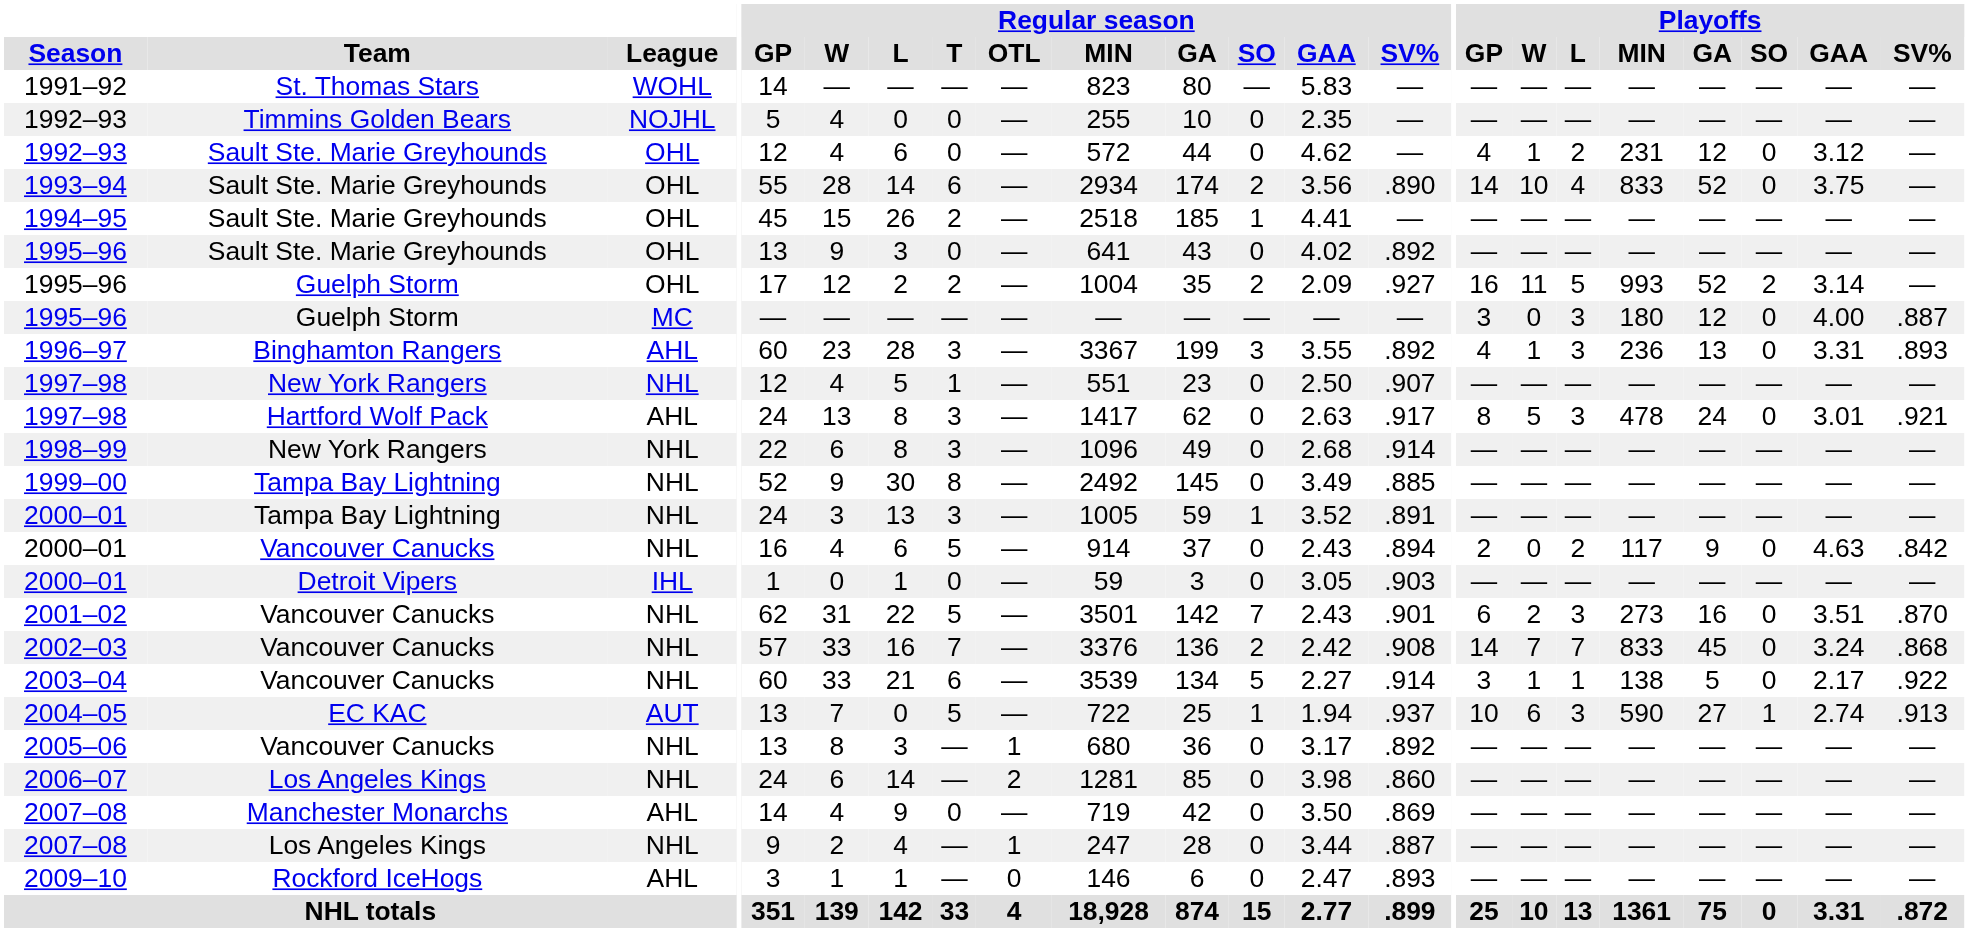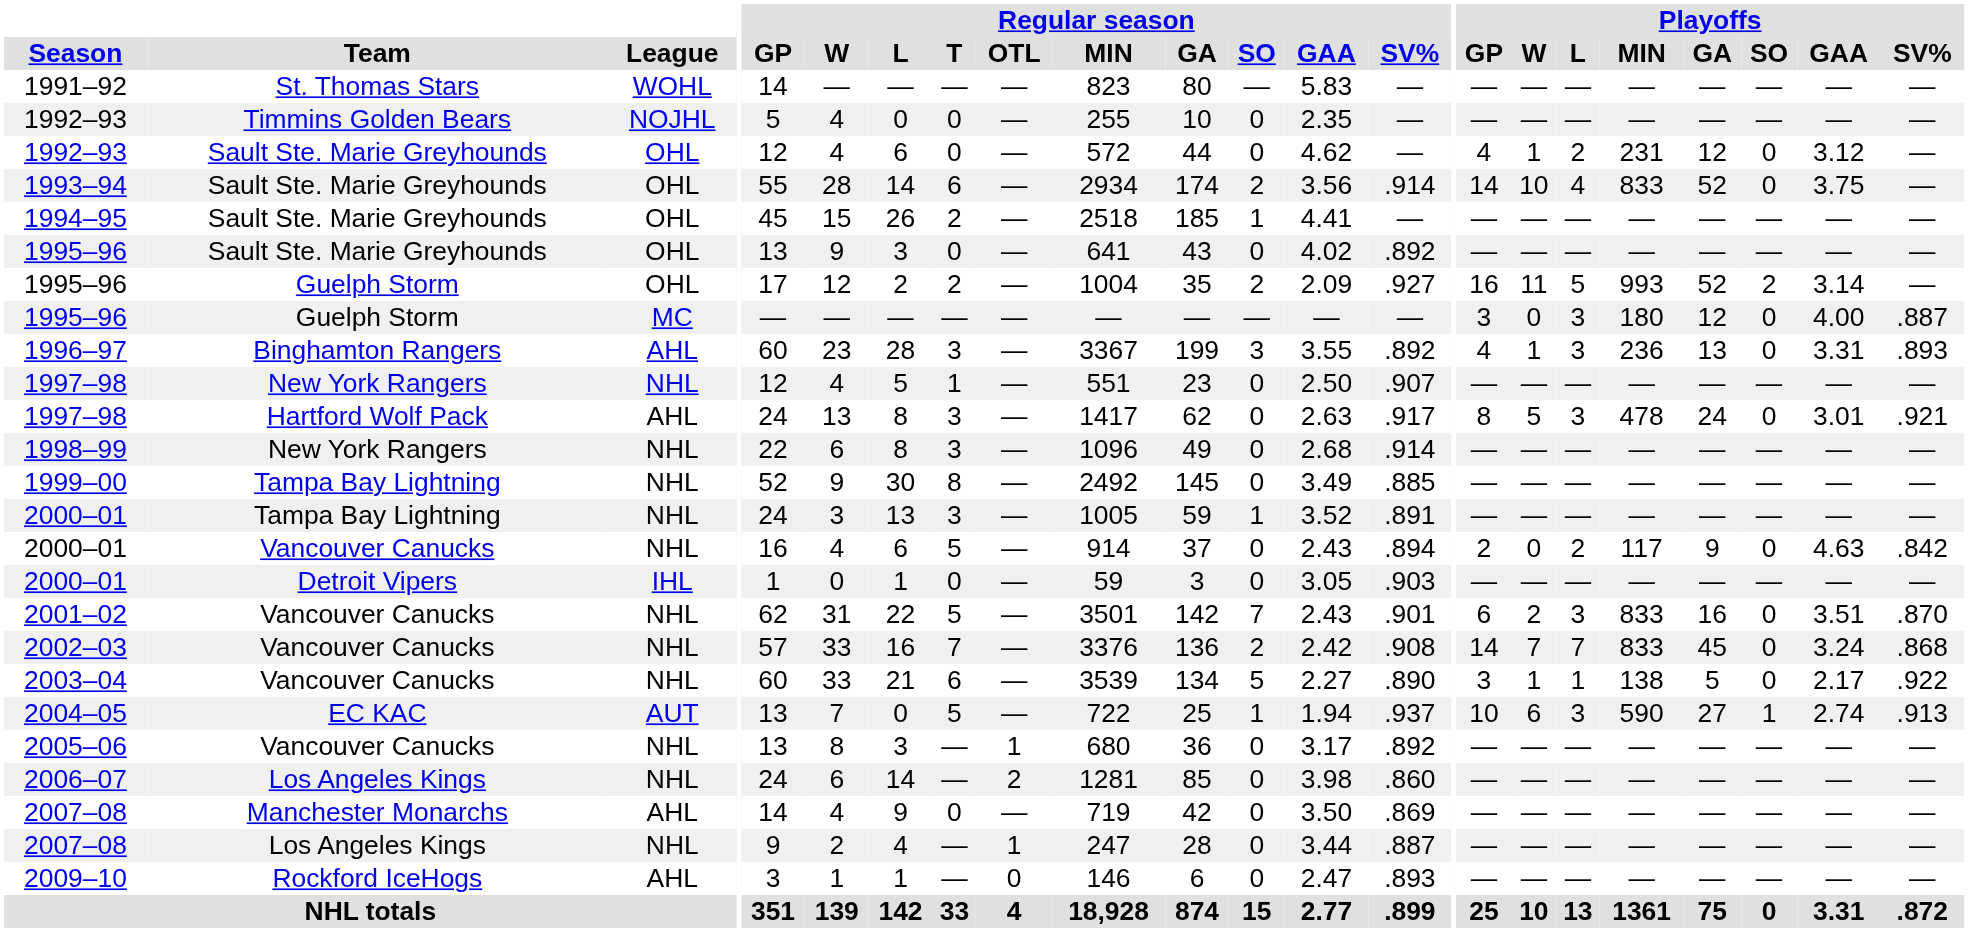1993–94 | Regular season / SV%: .890 -> .914
2001–02 | Playoffs / MIN: 273 -> 833
2003–04 | Regular season / SV%: .914 -> .890
